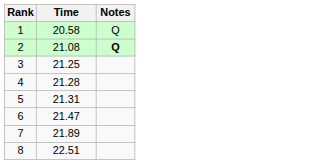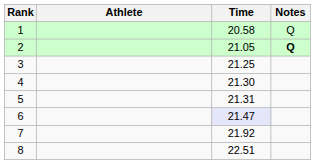+ column: Athlete
2 | Time: 21.08 -> 21.05
4 | Time: 21.28 -> 21.30
6 | Time: no background -> lavender background
7 | Time: 21.89 -> 21.92
